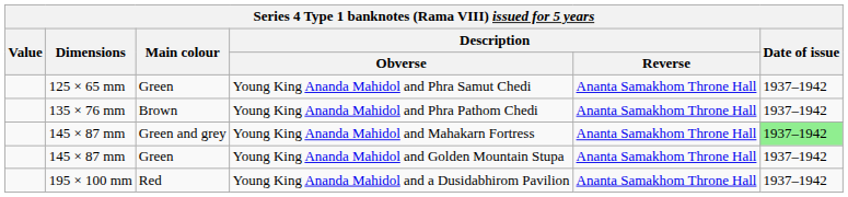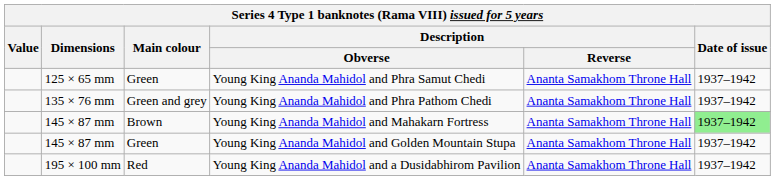Young King Ananda Mahidol and Phra Pathom Chedi | Main colour: Brown -> Green and grey
Young King Ananda Mahidol and Mahakarn Fortress | Main colour: Green and grey -> Brown
